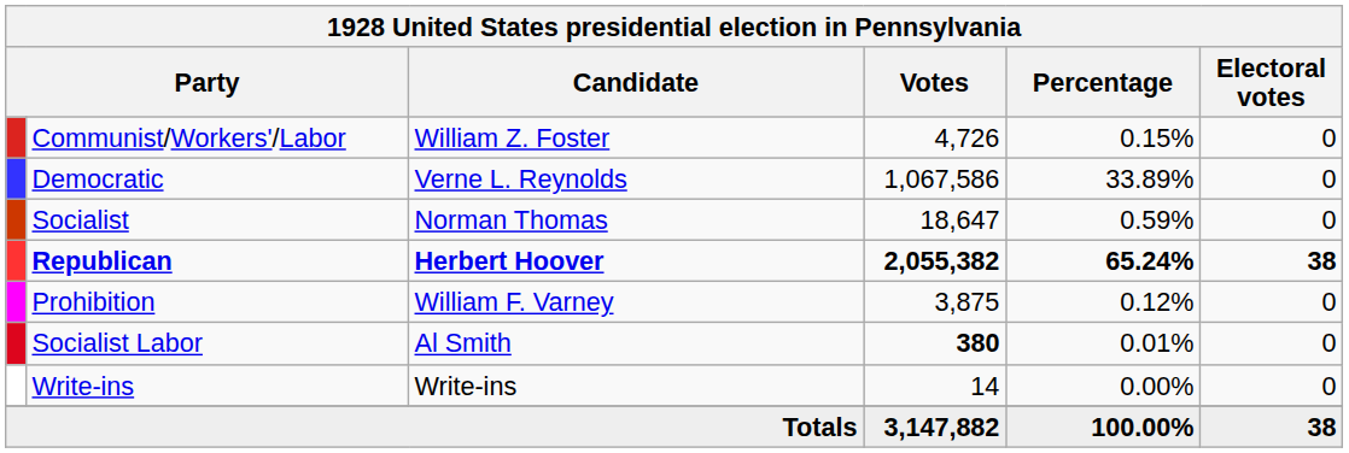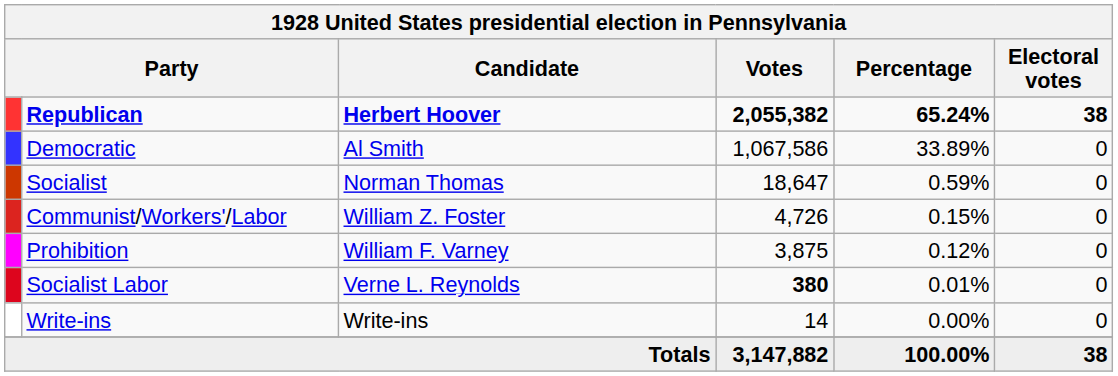rows swapped: Republican <-> Communist/Workers'/Labor
Democratic | Candidate: Verne L. Reynolds -> Al Smith
Socialist Labor | Candidate: Al Smith -> Verne L. Reynolds
